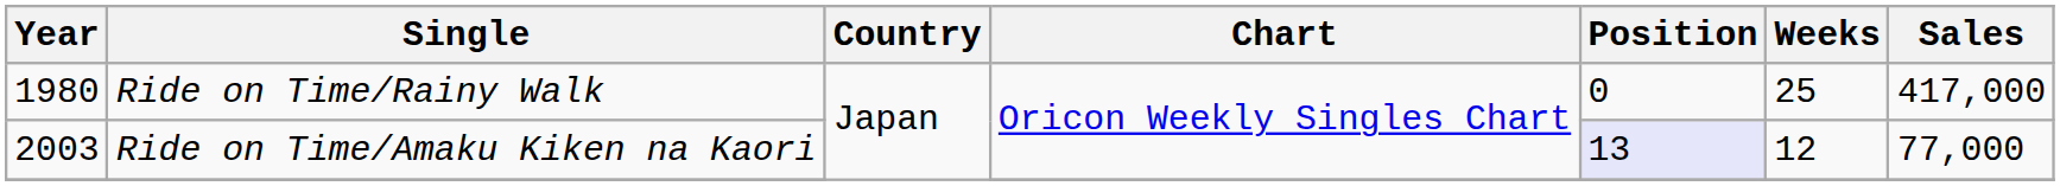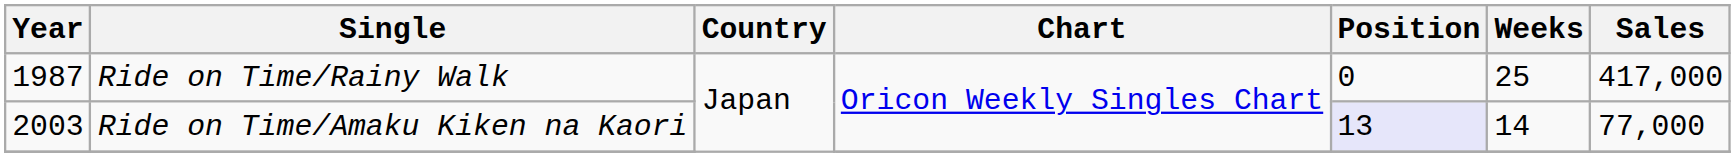Ride on Time/Rainy Walk | Year: 1980 -> 1987
Ride on Time/Amaku Kiken na Kaori | Weeks: 12 -> 14
